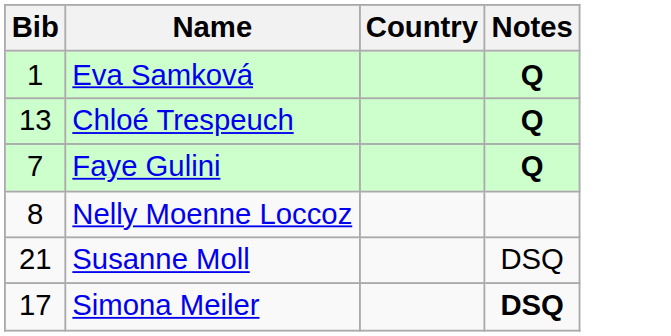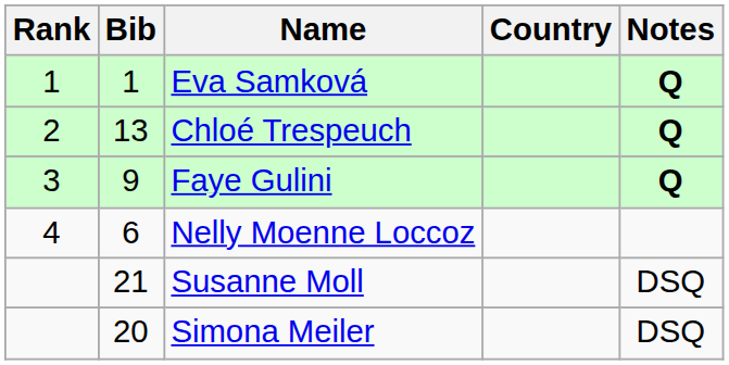+ column: Rank | 1 | 2 | 3 | 4
Faye Gulini | Bib: 7 -> 9
Nelly Moenne Loccoz | Bib: 8 -> 6
Simona Meiler | Bib: 17 -> 20
Simona Meiler | Notes: bold -> normal
